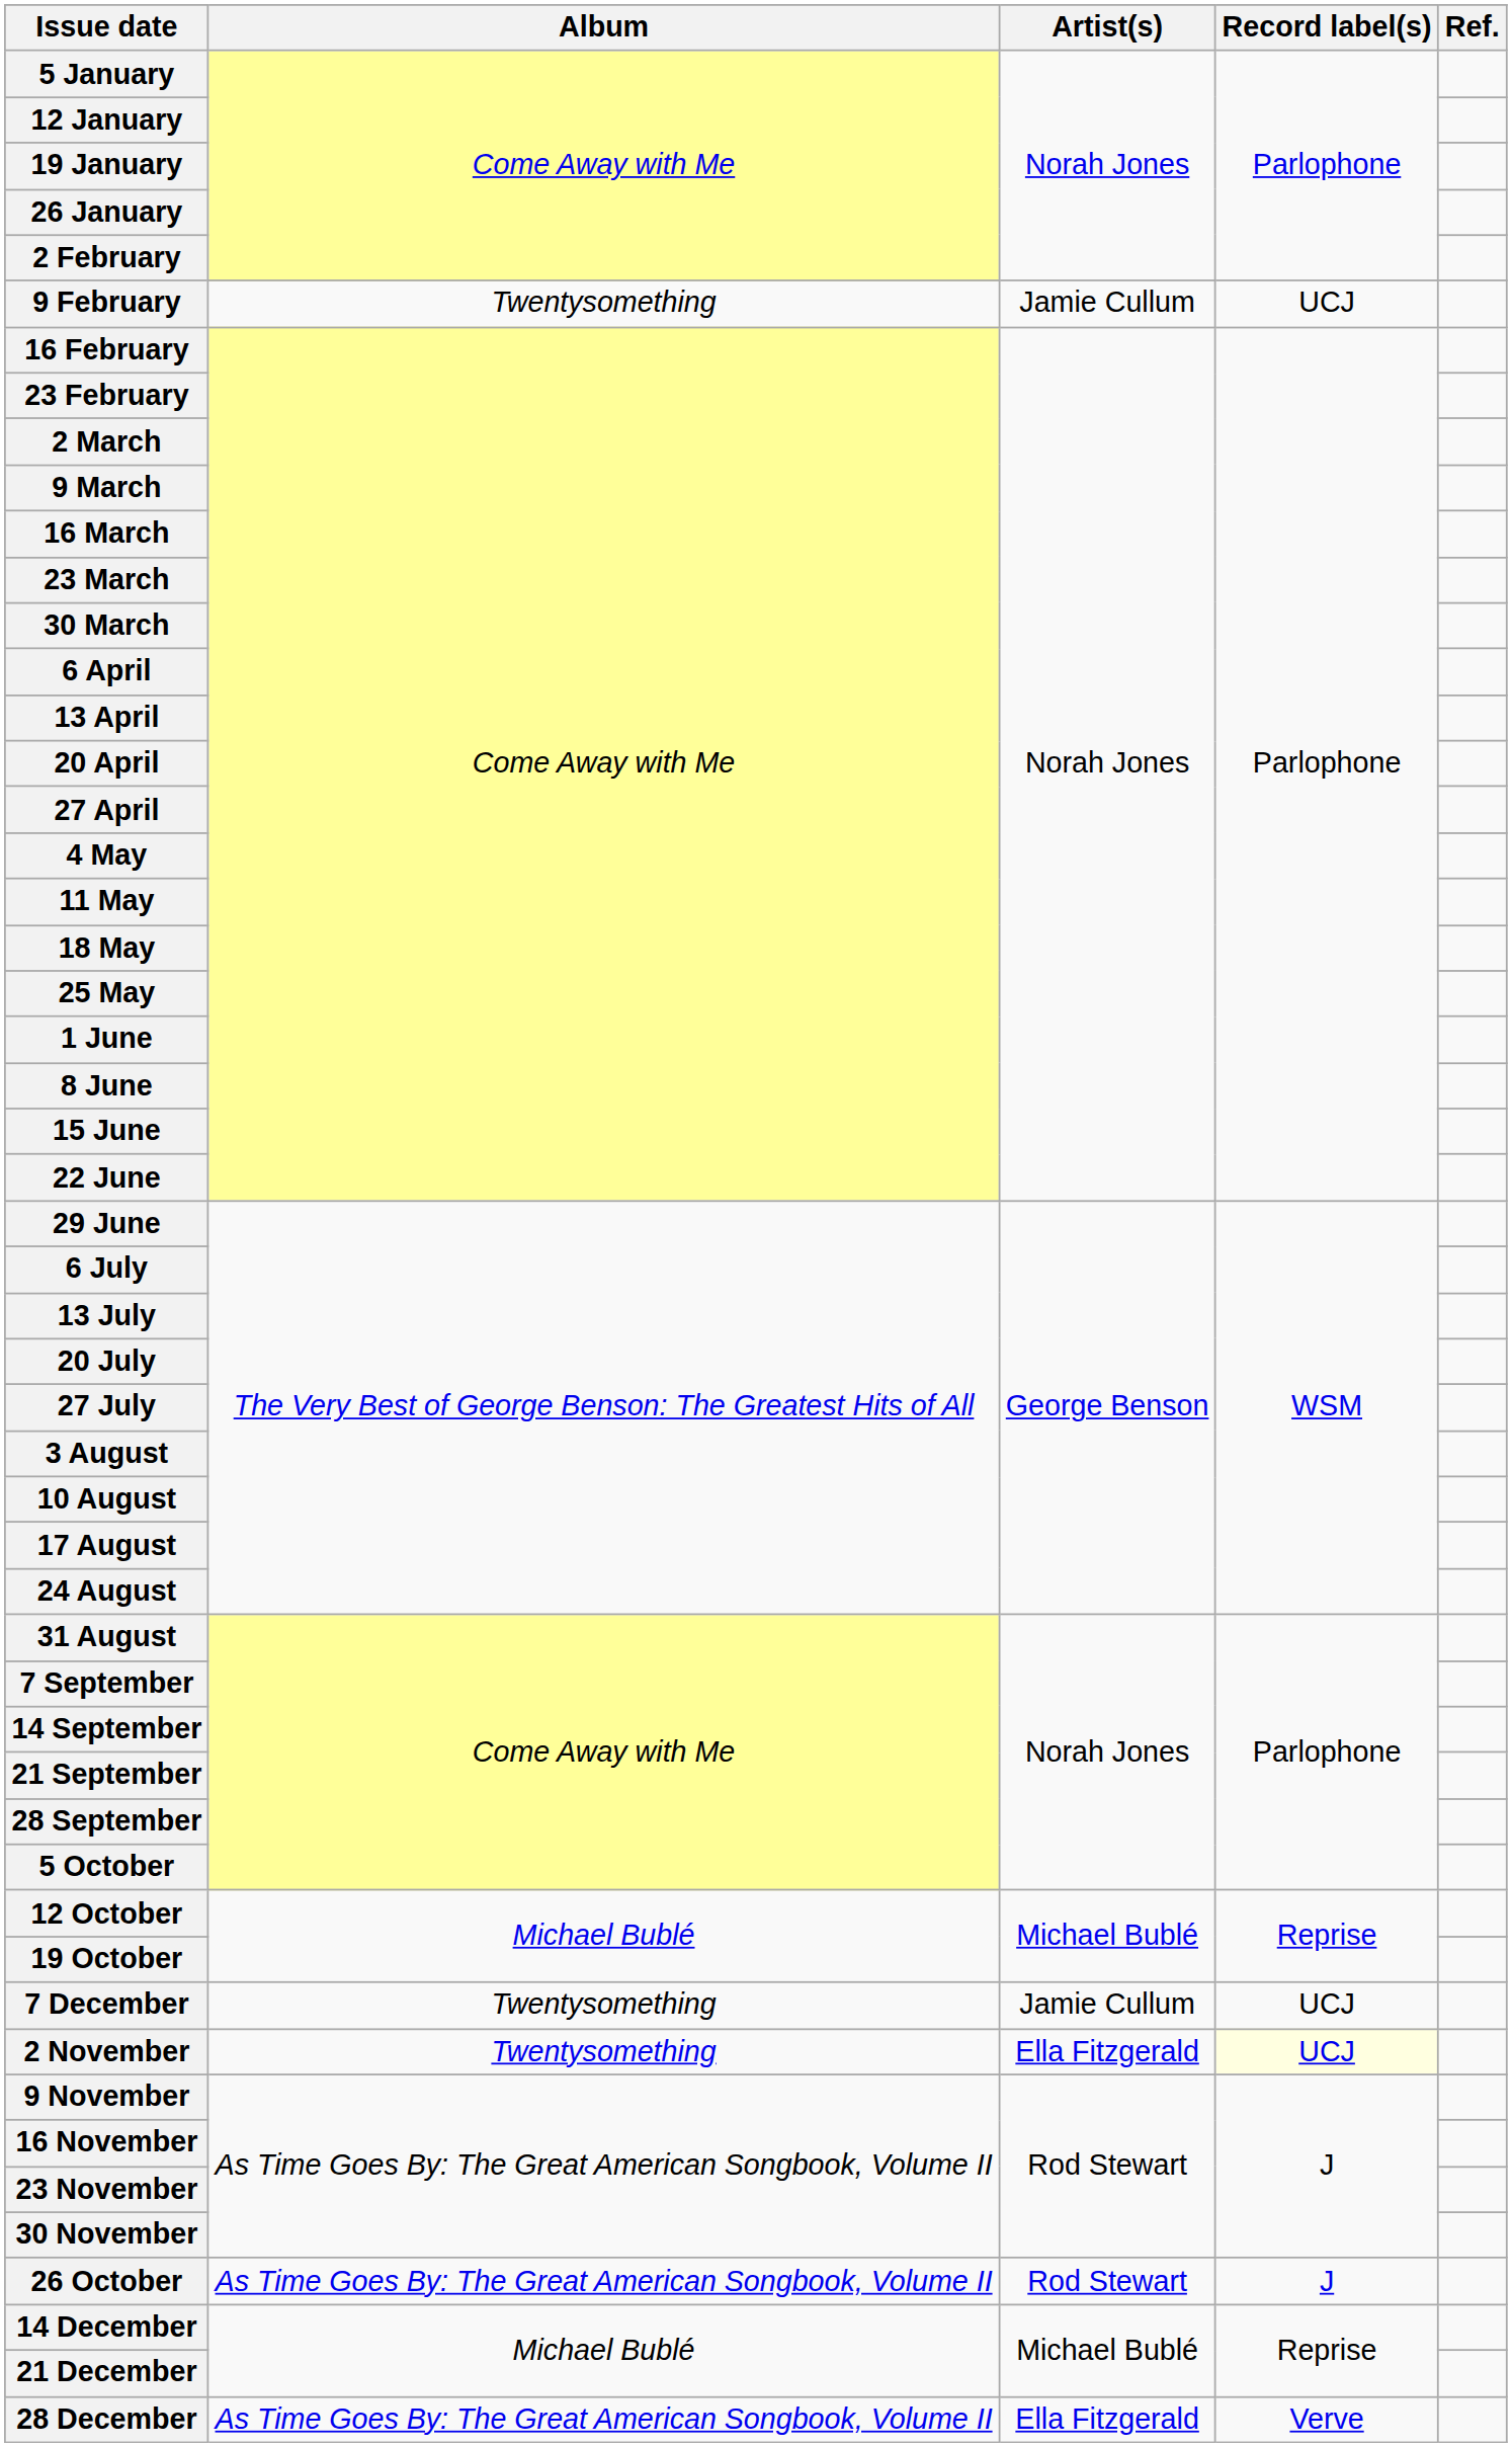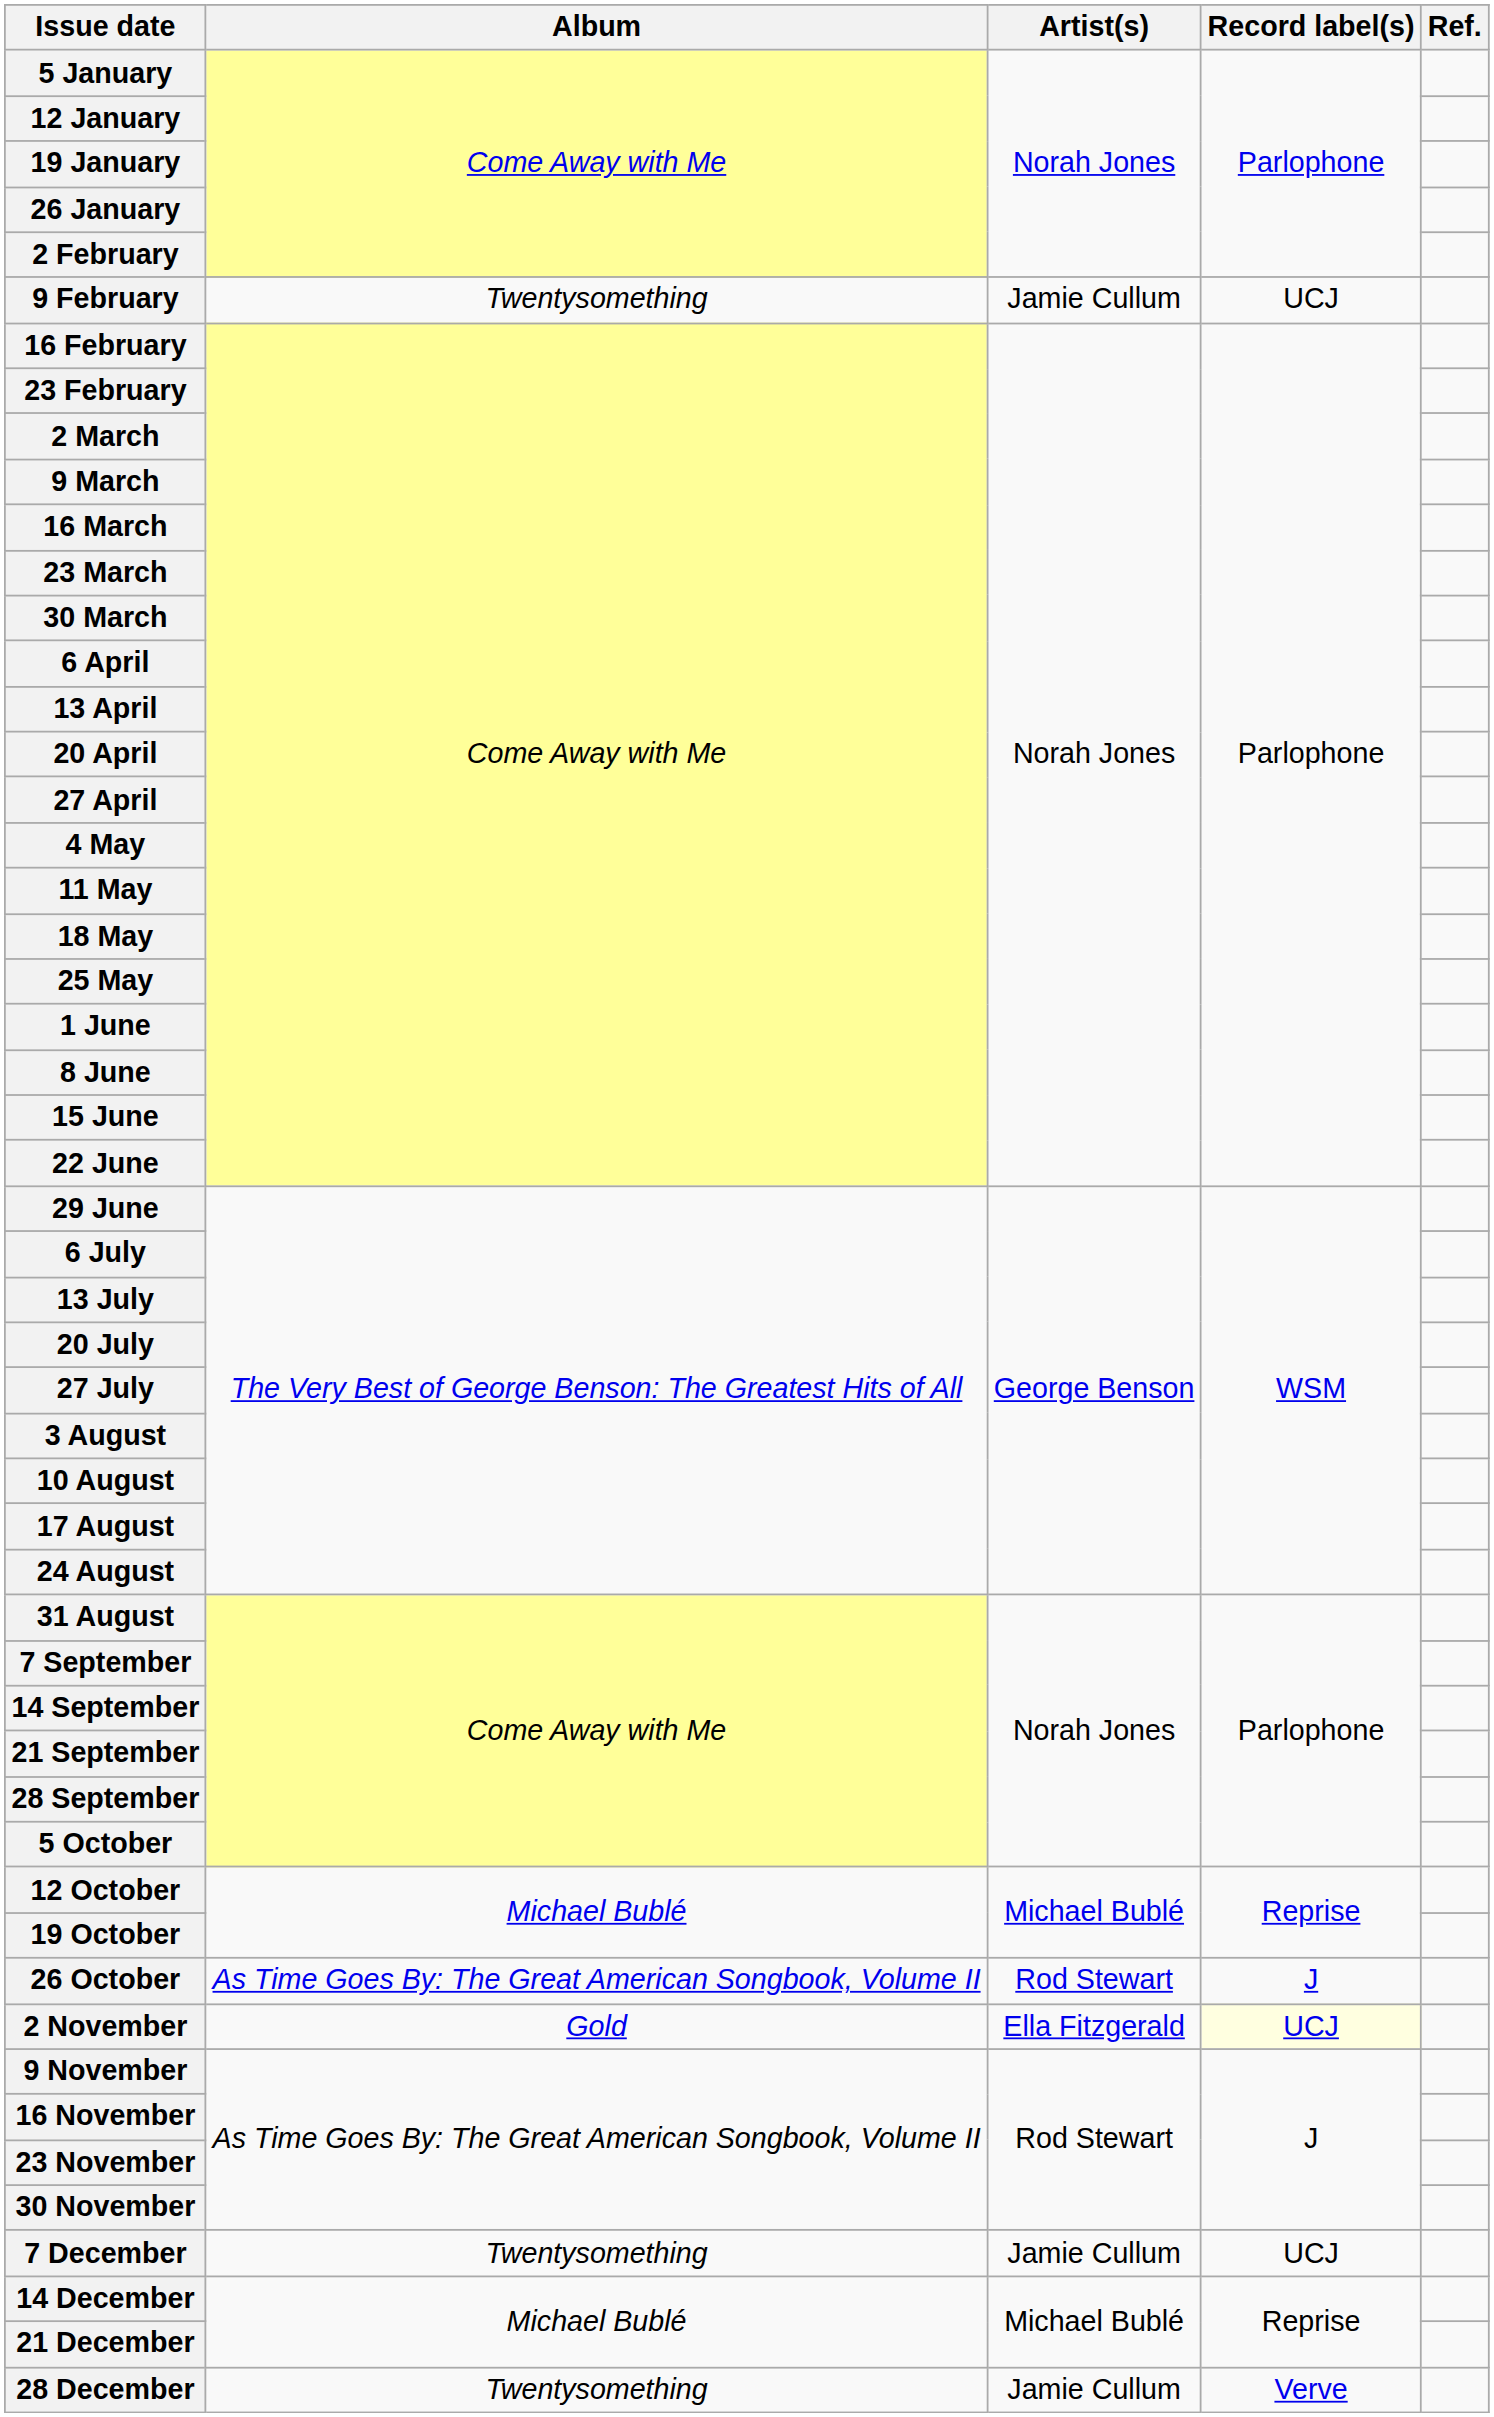rows swapped: 26 October <-> 7 December
2 November | Album: Twentysomething -> Gold
28 December | Album: As Time Goes By: The Great American Songbook, Volume II -> Twentysomething
28 December | Artist(s): Ella Fitzgerald -> Jamie Cullum
